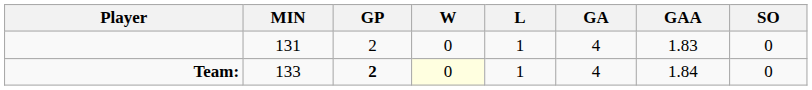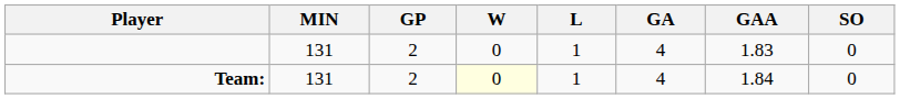Team: | MIN: 133 -> 131
Team: | GP: bold -> normal
